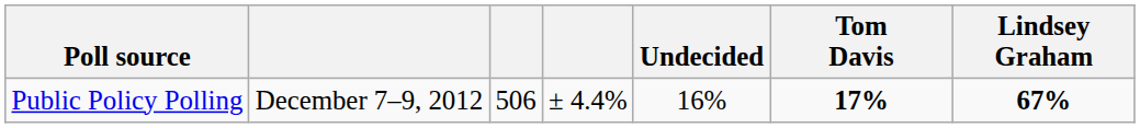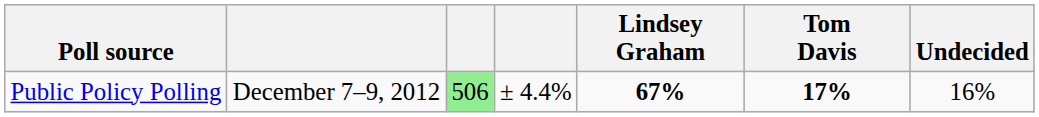columns swapped: Lindsey Graham <-> Undecided
Public Policy Polling | column 3: no background -> lightgreen background
